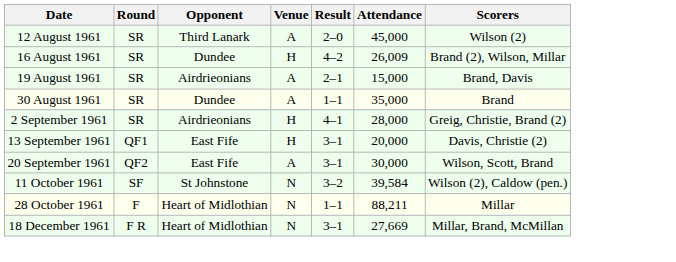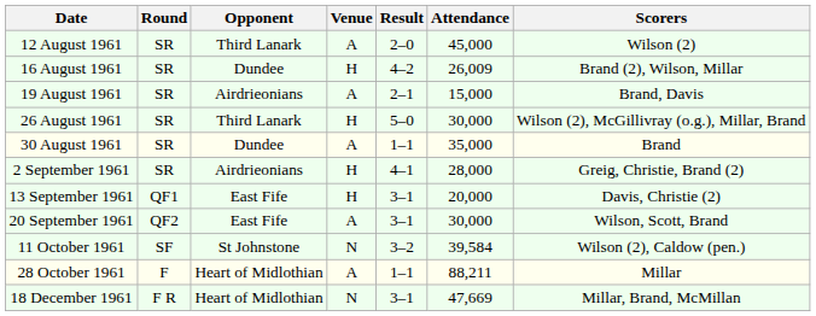+ row: 26 August 1961 | SR | Third Lanark | H | 5–0 | 30,000 | Wilson (2), McGillivray (o.g.), Millar, Brand
28 October 1961 | Venue: N -> A
18 December 1961 | Attendance: 27,669 -> 47,669
